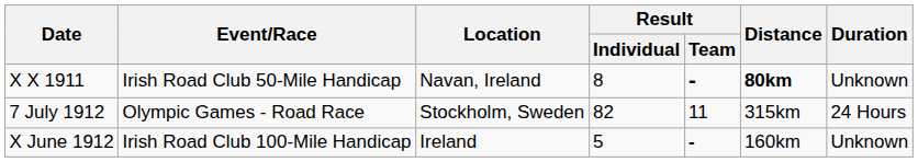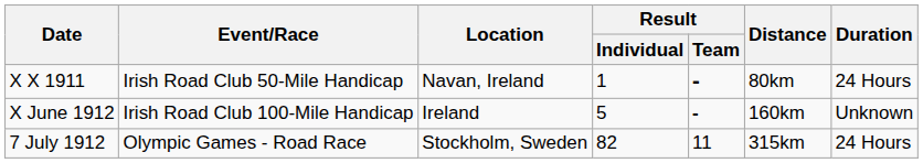X X 1911 | Result / Individual: 8 -> 1
X X 1911 | Distance: bold -> normal
X X 1911 | Duration: Unknown -> 24 Hours
rows swapped: X June 1912 <-> 7 July 1912
